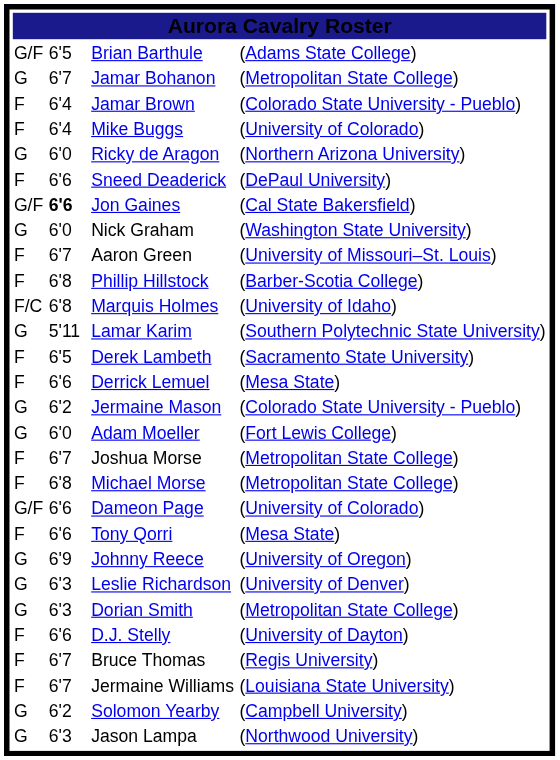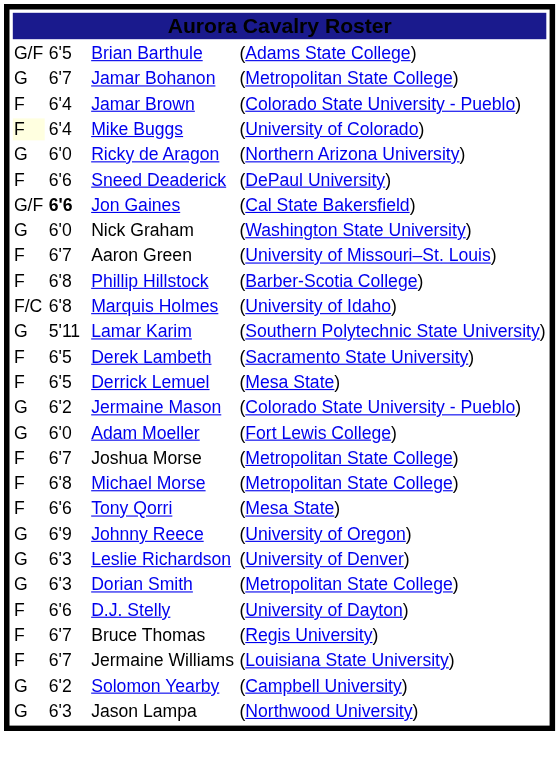Mike Buggs | column 1: no background -> lightyellow background
Derrick Lemuel | column 2: 6'6 -> 6'5
- row: G/F | 6'6 | Dameon Page | (University of Colorado)
